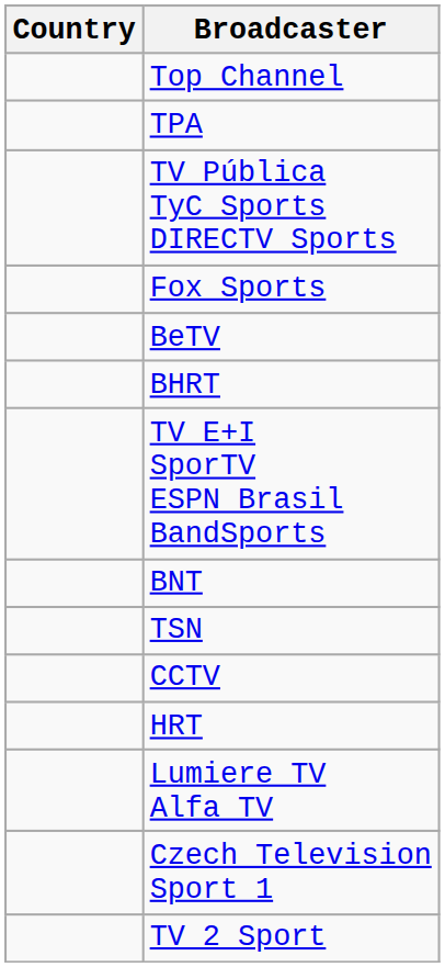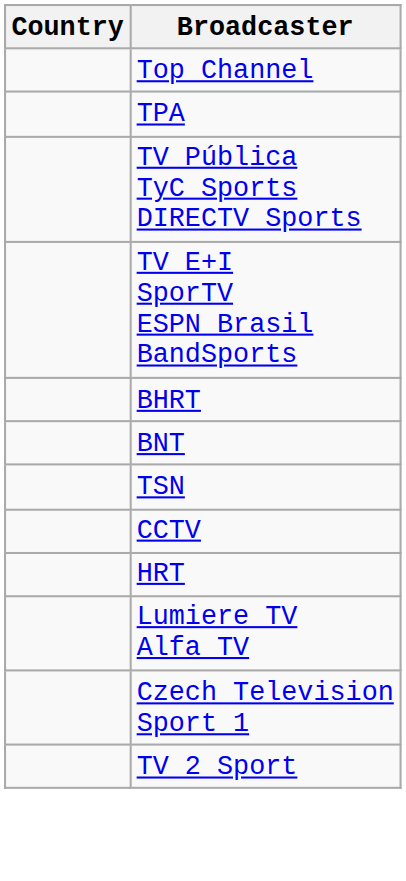- row: Fox Sports
- row: BeTV
rows swapped: BHRT <-> TV E+I SporTV ESPN Brasil BandSports
